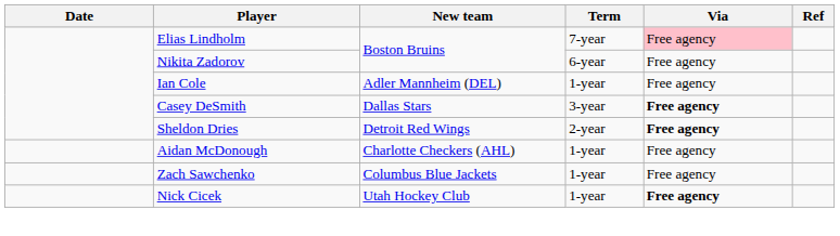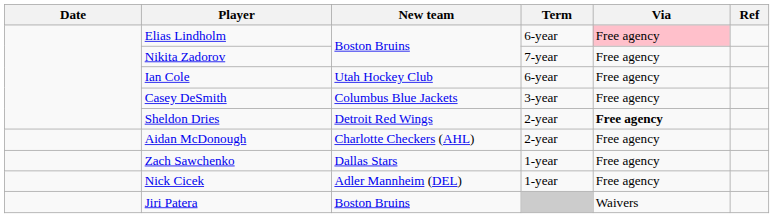Elias Lindholm | Term: 7-year -> 6-year
Nikita Zadorov | Term: 6-year -> 7-year
Ian Cole | New team: Adler Mannheim (DEL) -> Utah Hockey Club
Ian Cole | Term: 1-year -> 6-year
Casey DeSmith | New team: Dallas Stars -> Columbus Blue Jackets
Casey DeSmith | Via: bold -> normal
Aidan McDonough | Term: 1-year -> 2-year
Zach Sawchenko | New team: Columbus Blue Jackets -> Dallas Stars
Nick Cicek | New team: Utah Hockey Club -> Adler Mannheim (DEL)
Nick Cicek | Via: bold -> normal
+ row: Jiri Patera | Boston Bruins | Waivers
